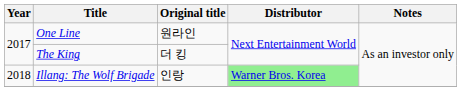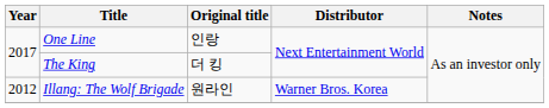One Line | Original title: 원라인 -> 인랑
Illang: The Wolf Brigade | Year: 2018 -> 2012
Illang: The Wolf Brigade | Original title: 인랑 -> 원라인
Illang: The Wolf Brigade | Distributor: lightgreen background -> no background
